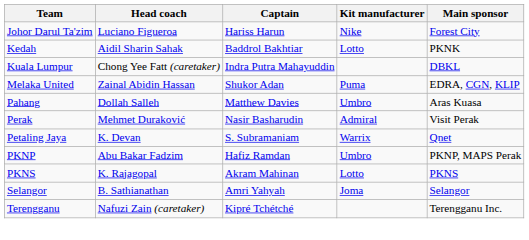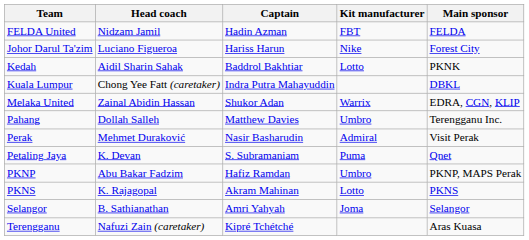+ row: FELDA United | Nidzam Jamil | Hadin Azman | FBT | FELDA
Melaka United | Kit manufacturer: Puma -> Warrix
Pahang | Main sponsor: Aras Kuasa -> Terengganu Inc.
Petaling Jaya | Kit manufacturer: Warrix -> Puma
Terengganu | Main sponsor: Terengganu Inc. -> Aras Kuasa
